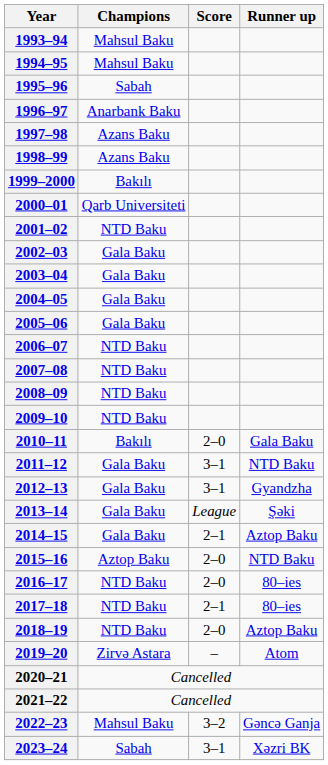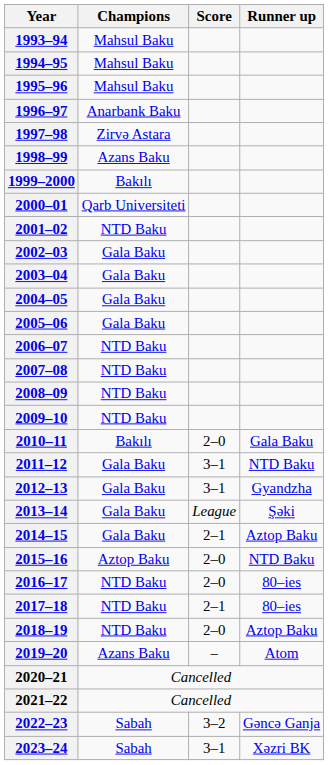1995–96 | Champions: Sabah -> Mahsul Baku
1997–98 | Champions: Azans Baku -> Zirvə Astara
2019–20 | Champions: Zirvə Astara -> Azans Baku
2022–23 | Champions: Mahsul Baku -> Sabah
